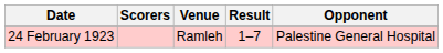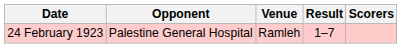columns swapped: Opponent <-> Scorers
